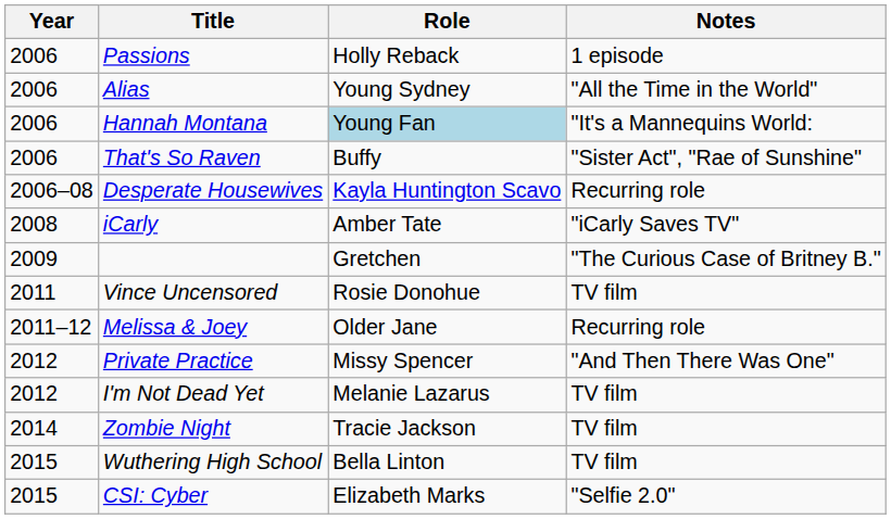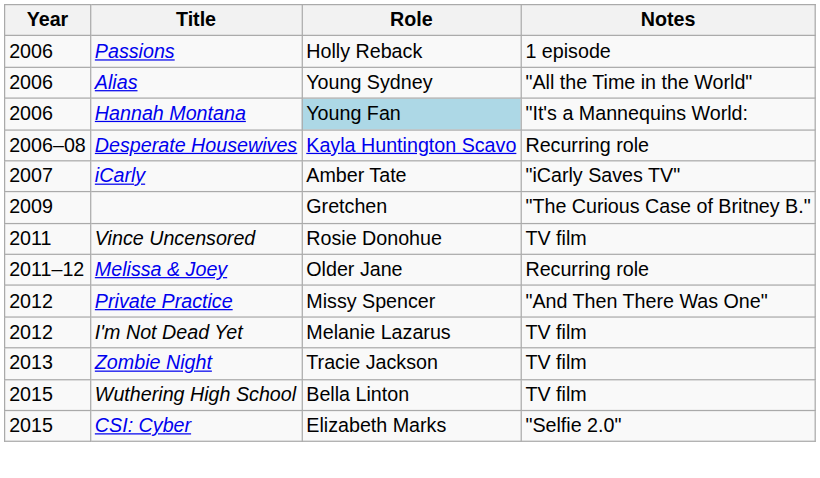- row: 2006 | That's So Raven | Buffy | "Sister Act", "Rae of Sunshine"
iCarly | Year: 2008 -> 2007
Zombie Night | Year: 2014 -> 2013
